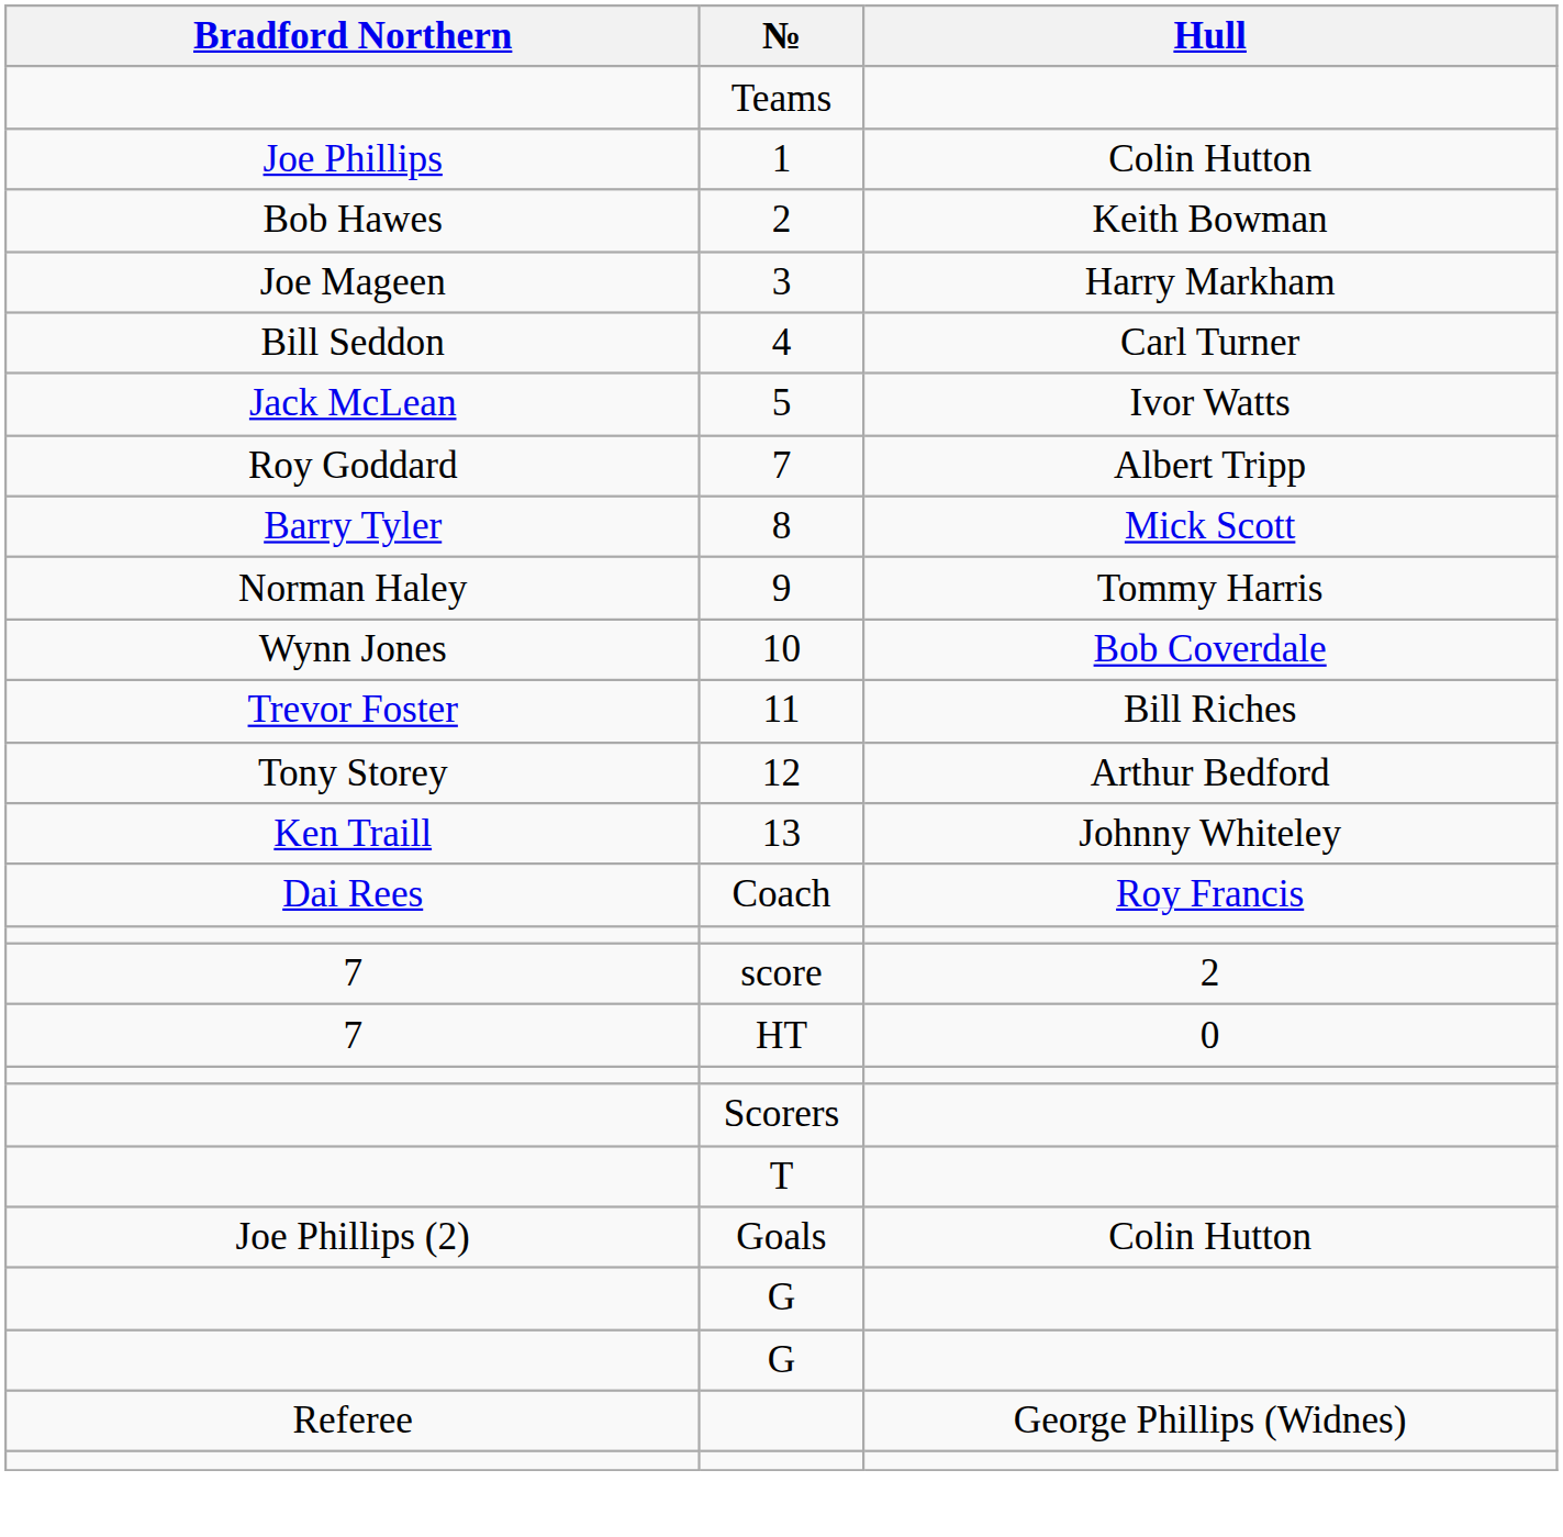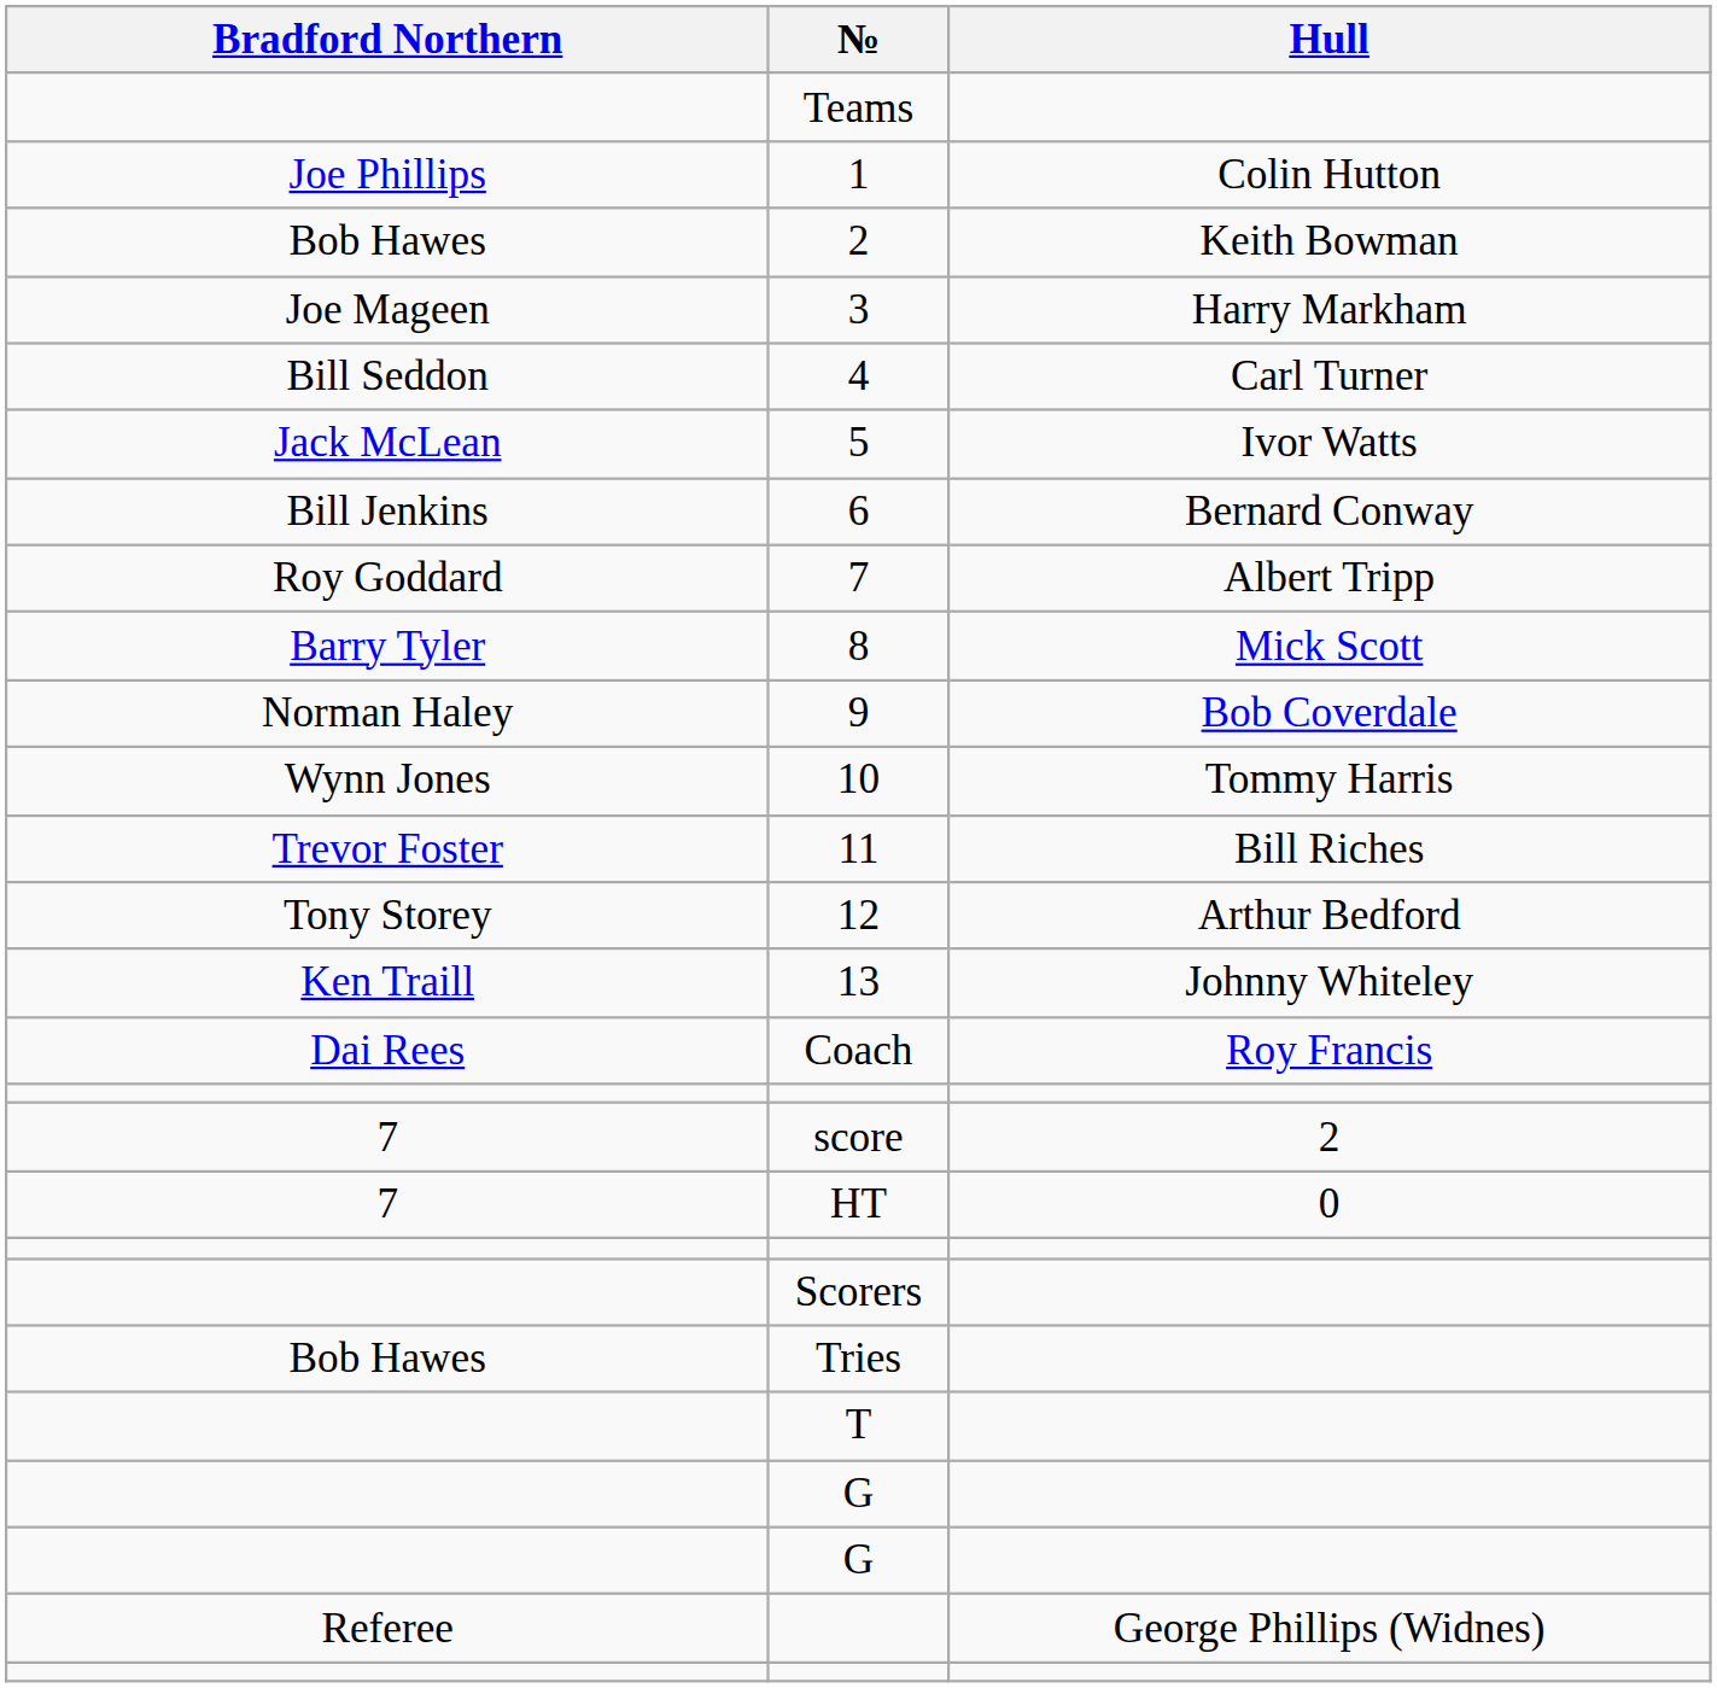+ row: Bill Jenkins | 6 | Bernard Conway
9 | Hull: Tommy Harris -> Bob Coverdale
10 | Hull: Bob Coverdale -> Tommy Harris
+ row: Bob Hawes | Tries
- row: Joe Phillips (2) | Goals | Colin Hutton
